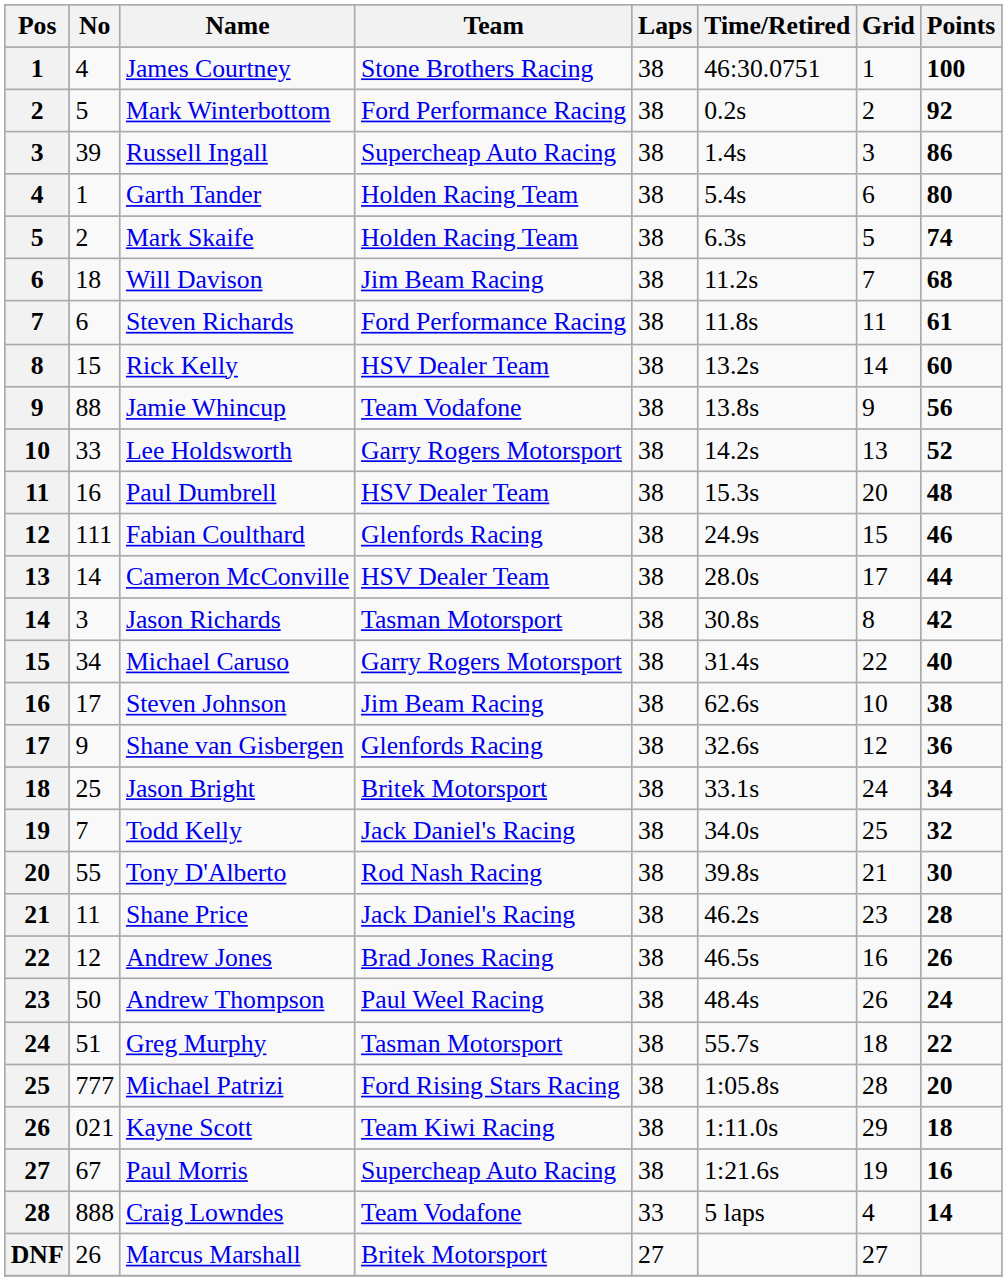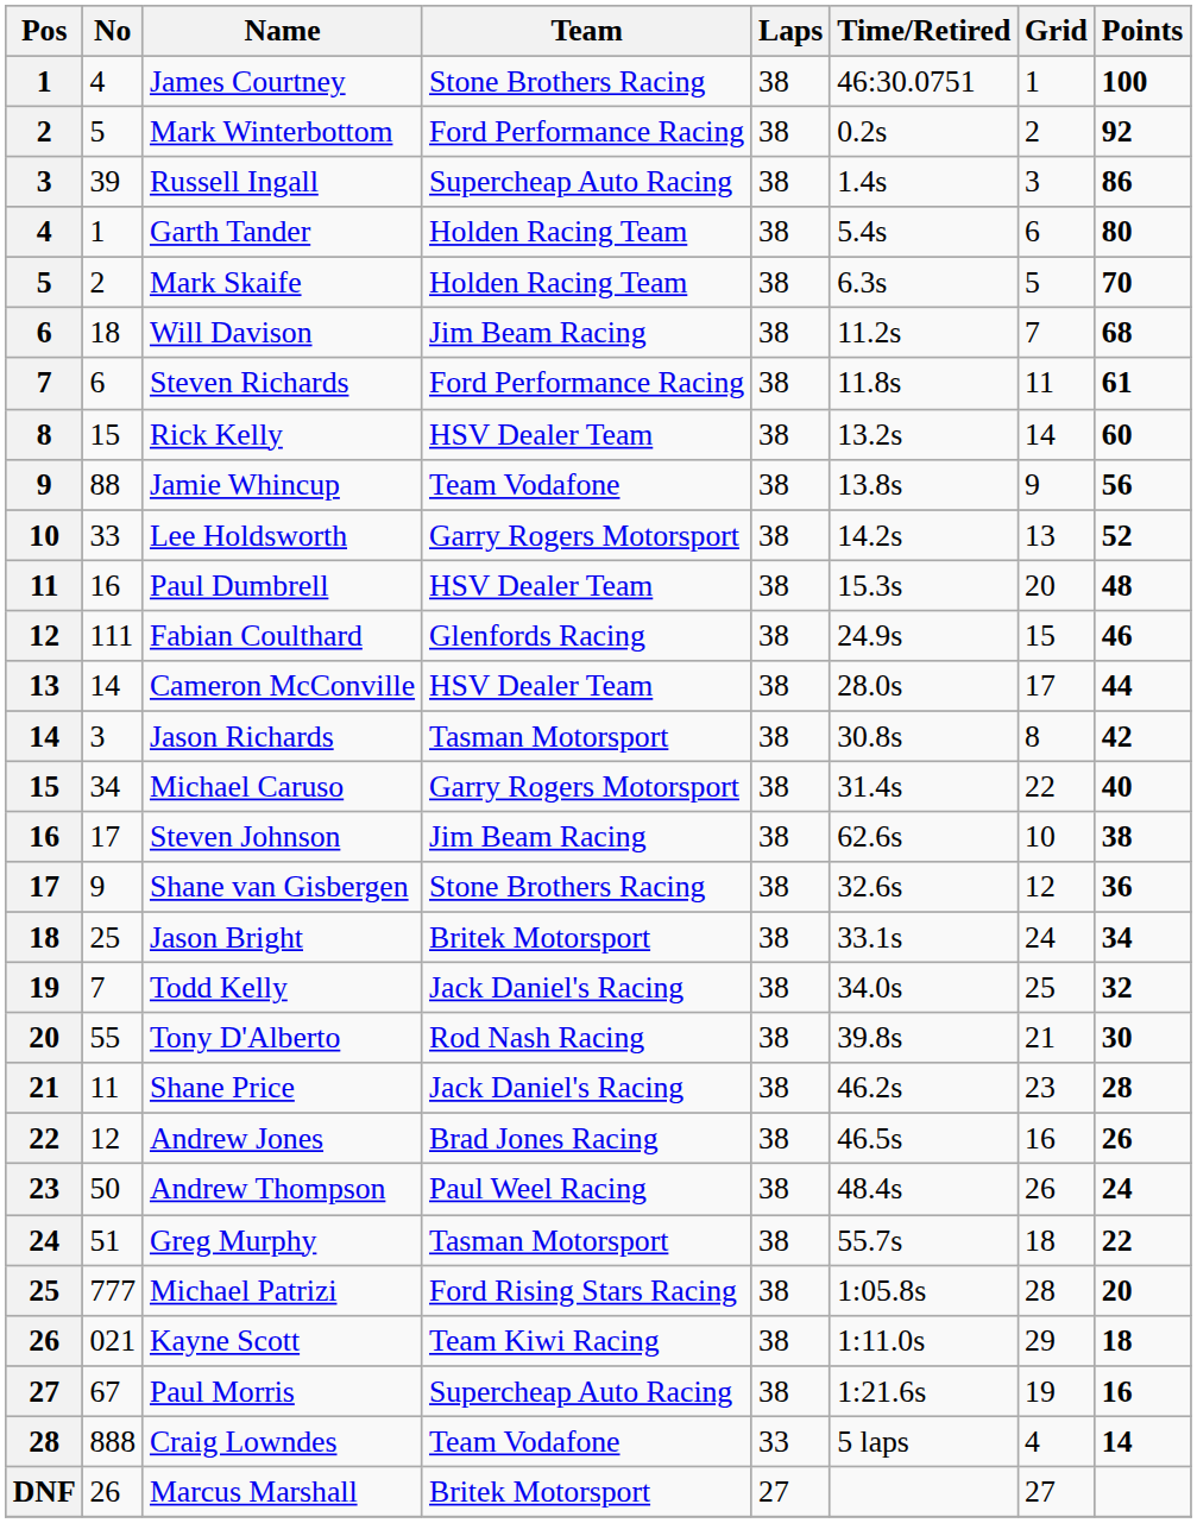Mark Skaife | Points: 74 -> 70
Shane van Gisbergen | Team: Glenfords Racing -> Stone Brothers Racing
